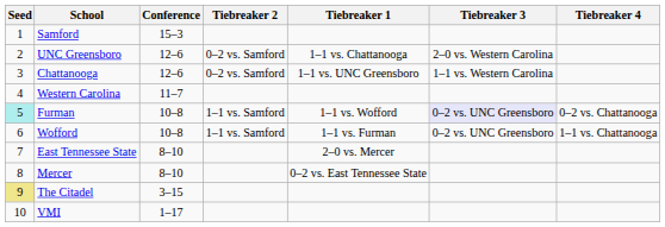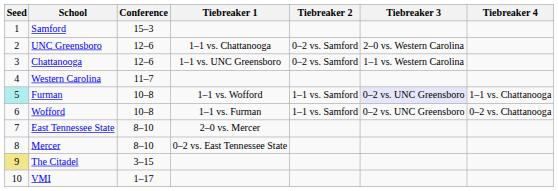columns swapped: Tiebreaker 1 <-> Tiebreaker 2
Furman | Tiebreaker 4: 0–2 vs. Chattanooga -> 1–1 vs. Chattanooga
Wofford | Tiebreaker 4: 1–1 vs. Chattanooga -> 0–2 vs. Chattanooga
